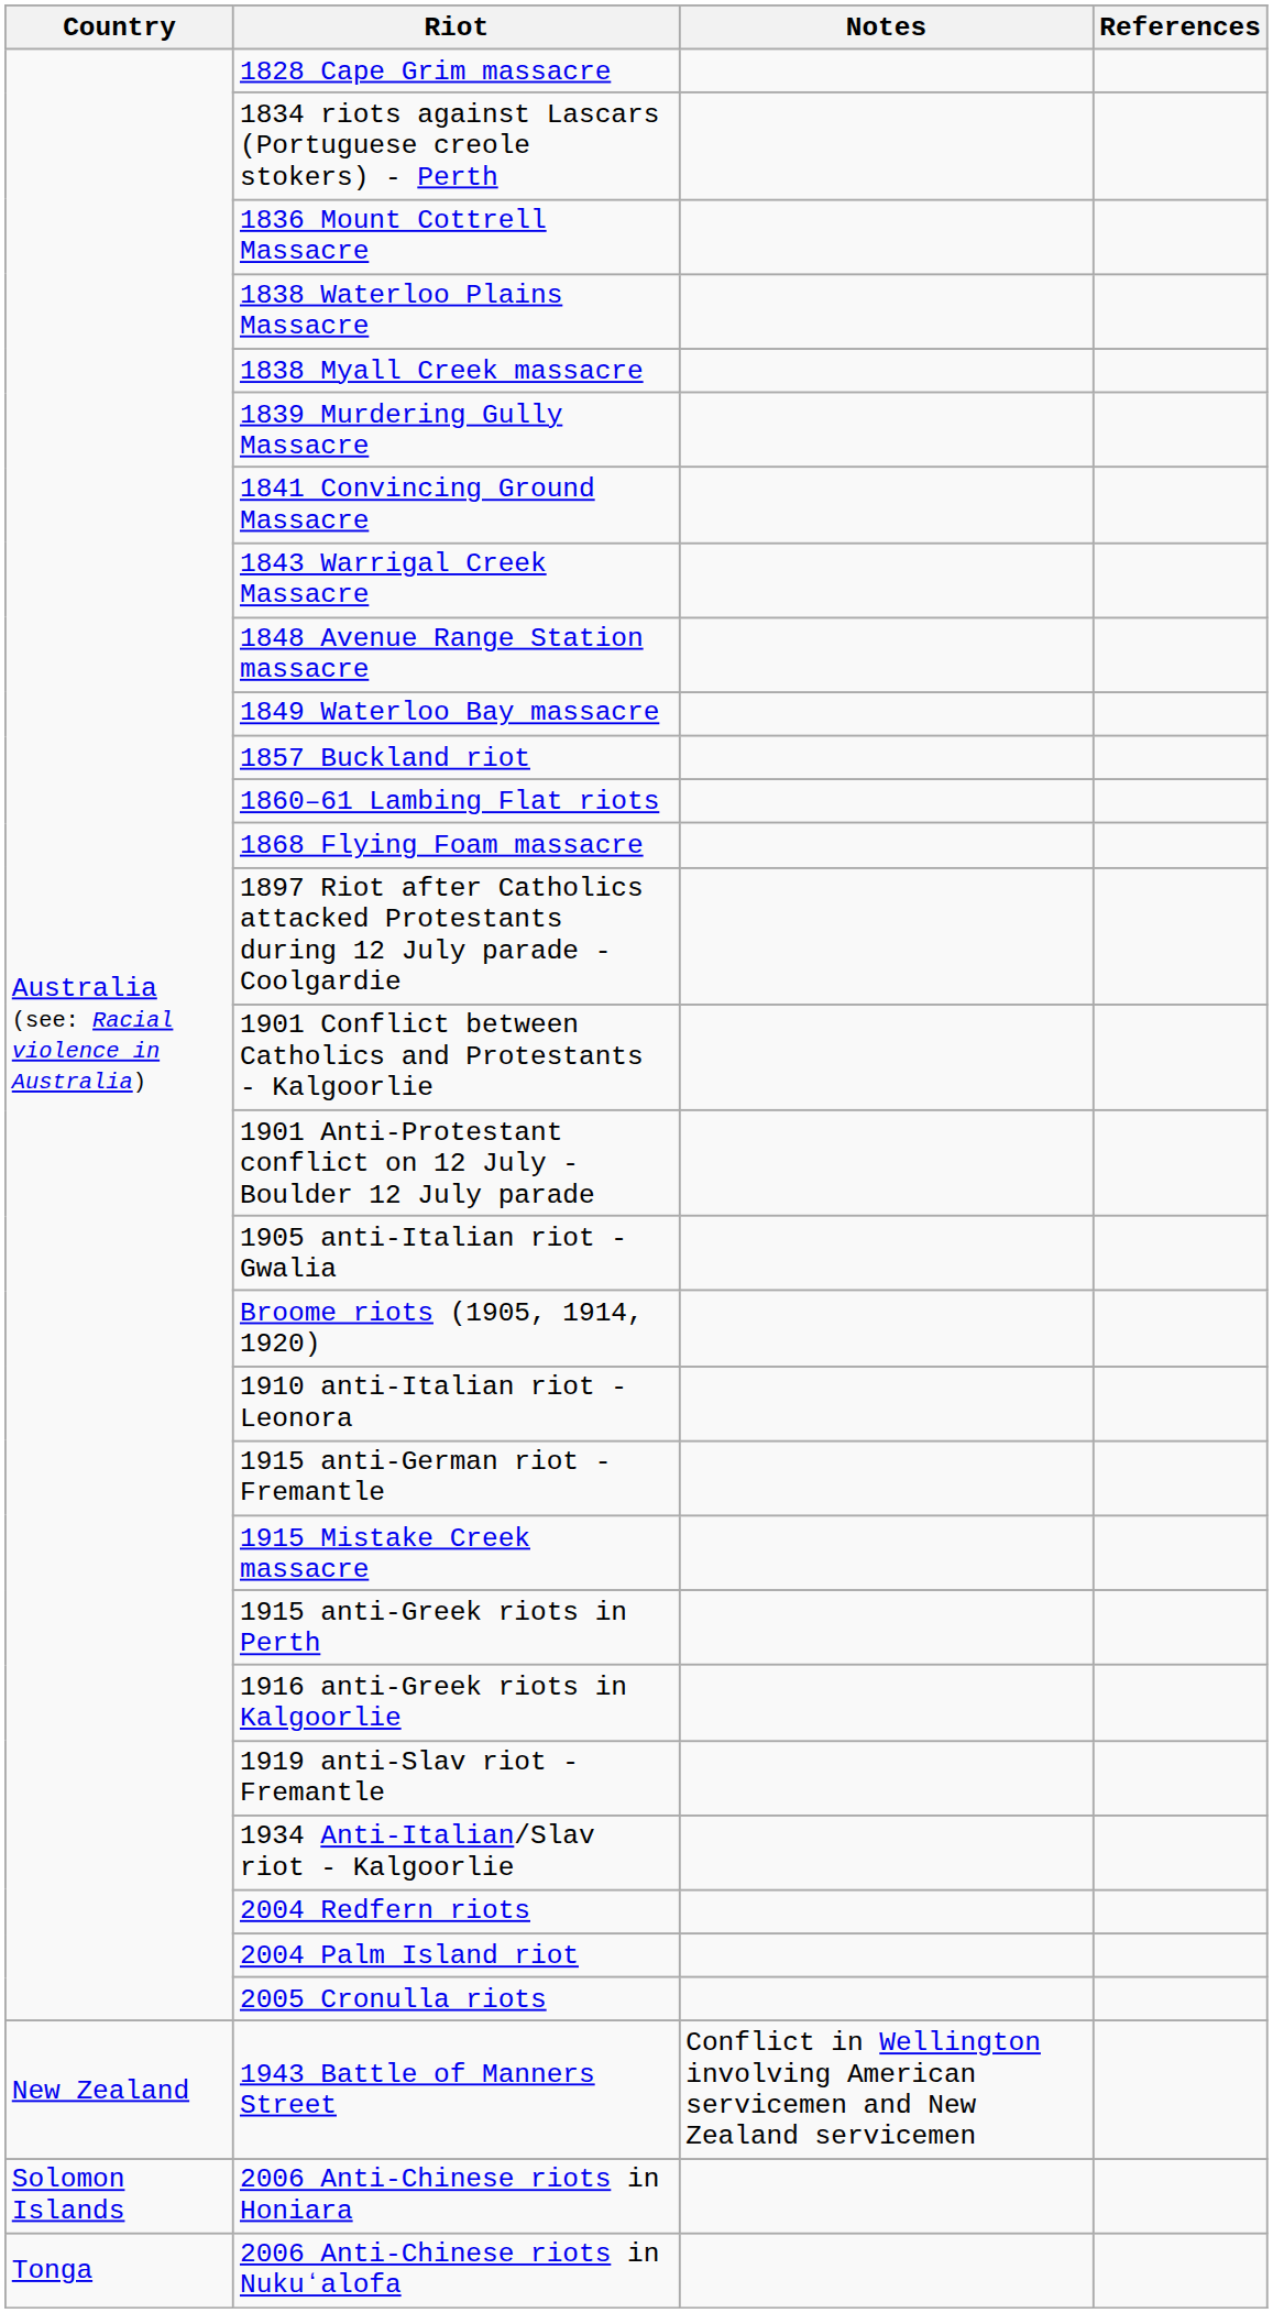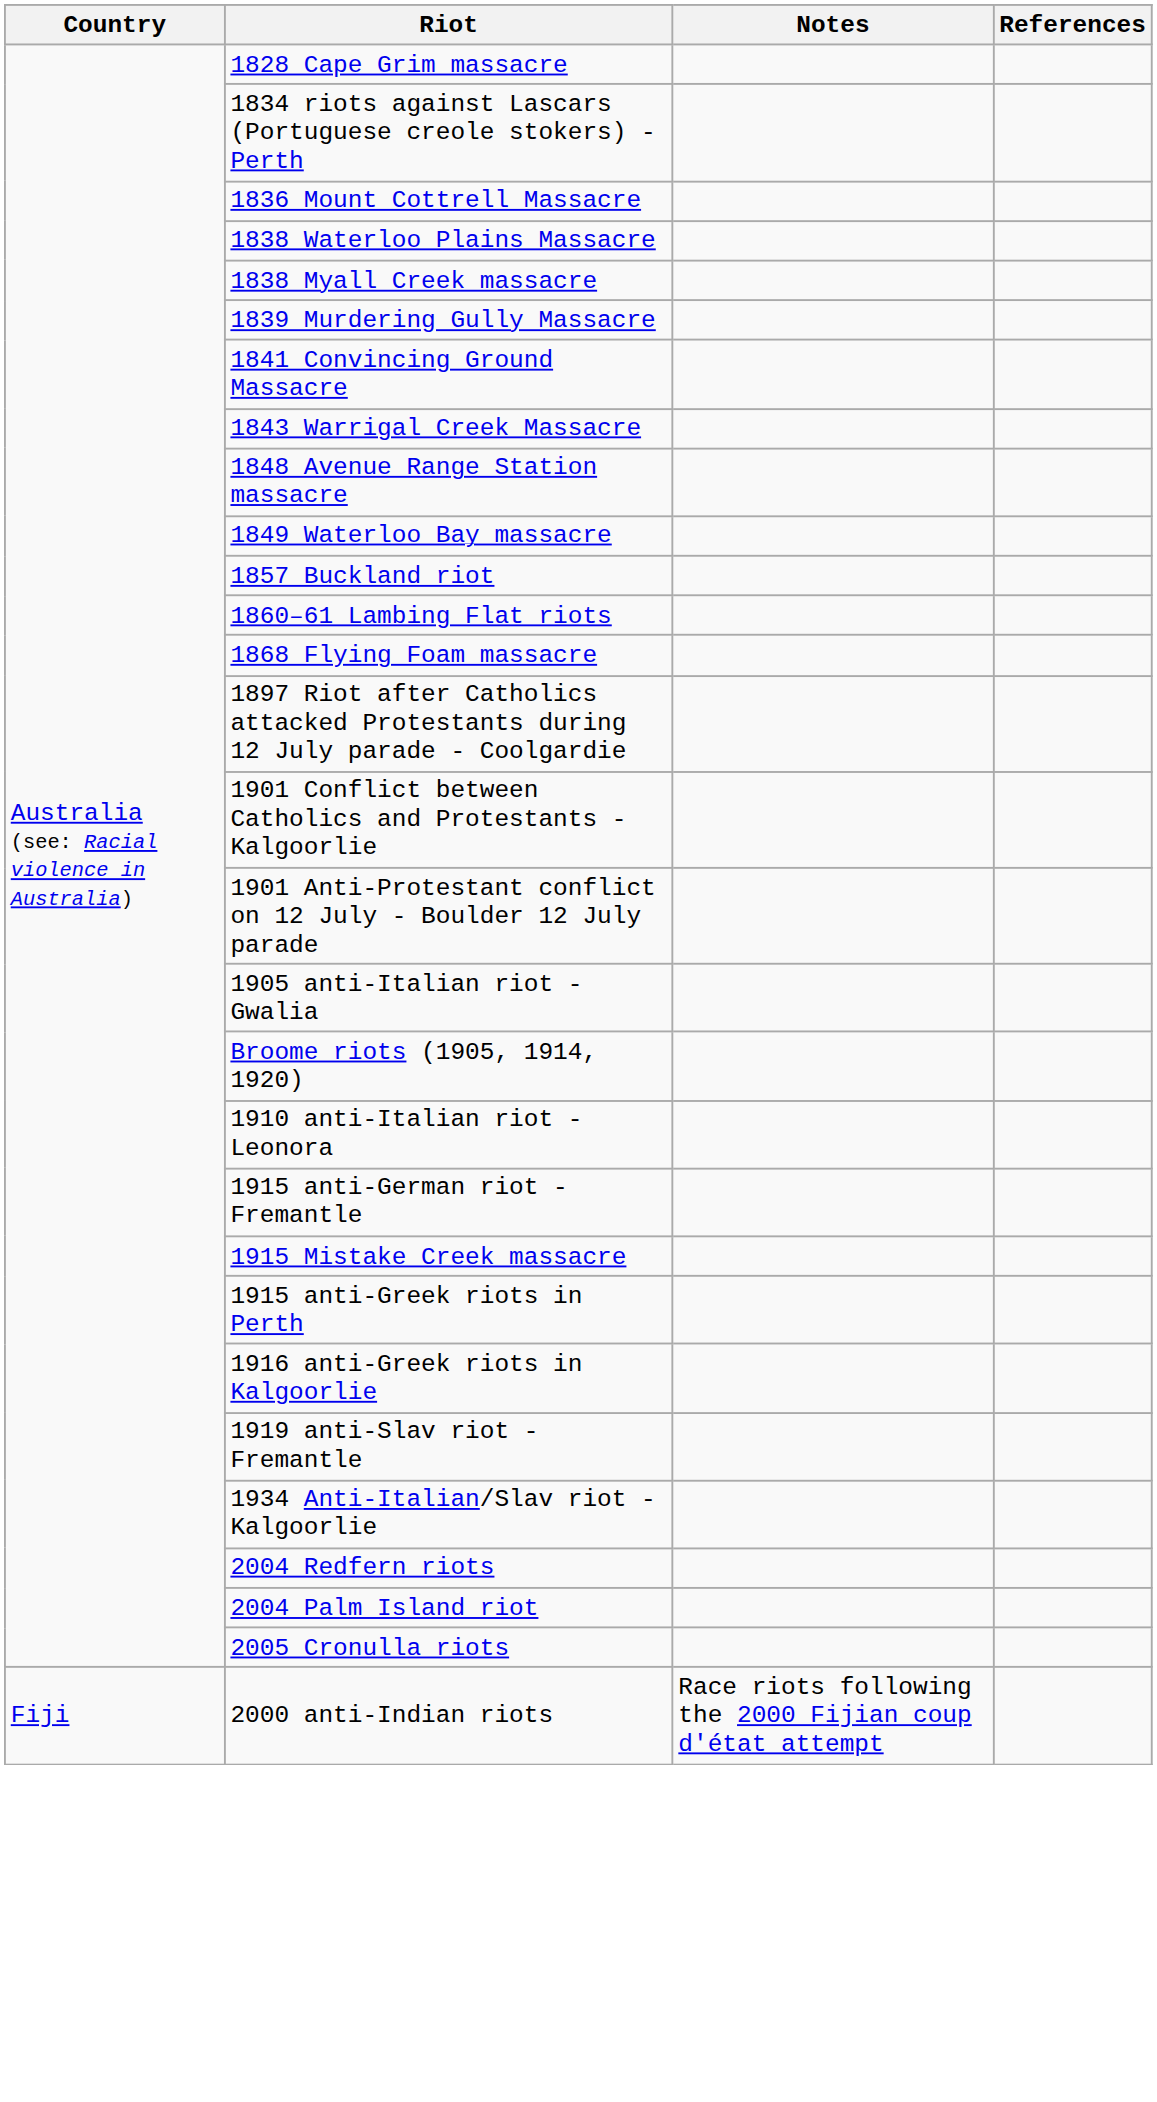+ row: Fiji | 2000 anti-Indian riots | Race riots following the 2000 Fijian coup d'état attempt
- row: New Zealand | 1943 Battle of Manners Street | Conflict in Wellington involving American servicemen and New Zealand servicemen
- row: Solomon Islands | 2006 Anti-Chinese riots in Honiara
- row: Tonga | 2006 Anti-Chinese riots in Nukuʻalofa
